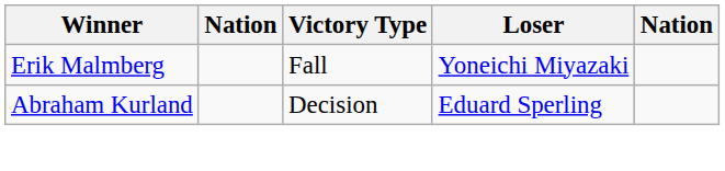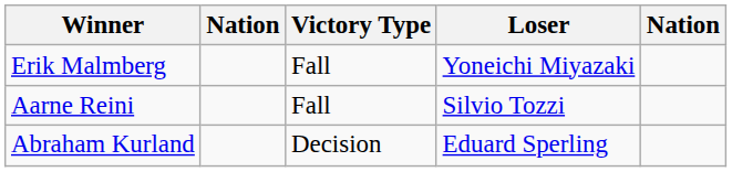+ row: Aarne Reini | Fall | Silvio Tozzi
